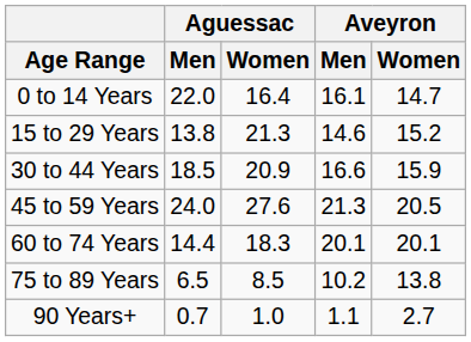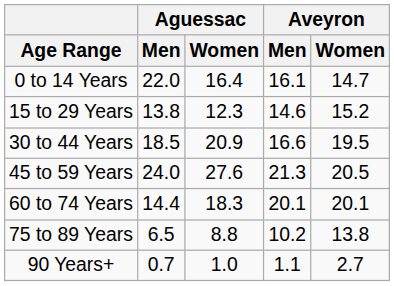15 to 29 Years | Aguessac / Women: 21.3 -> 12.3
30 to 44 Years | Aveyron / Women: 15.9 -> 19.5
75 to 89 Years | Aguessac / Women: 8.5 -> 8.8
